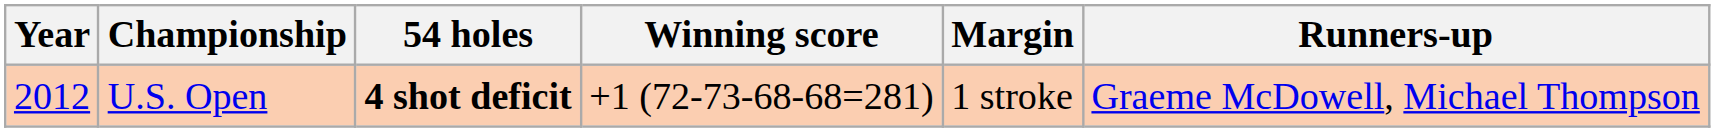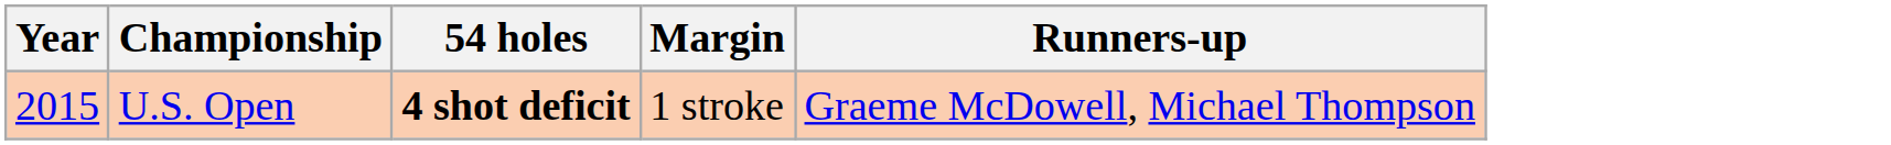- column: Winning score | +1 (72-73-68-68=281)
U.S. Open | Year: 2012 -> 2015
